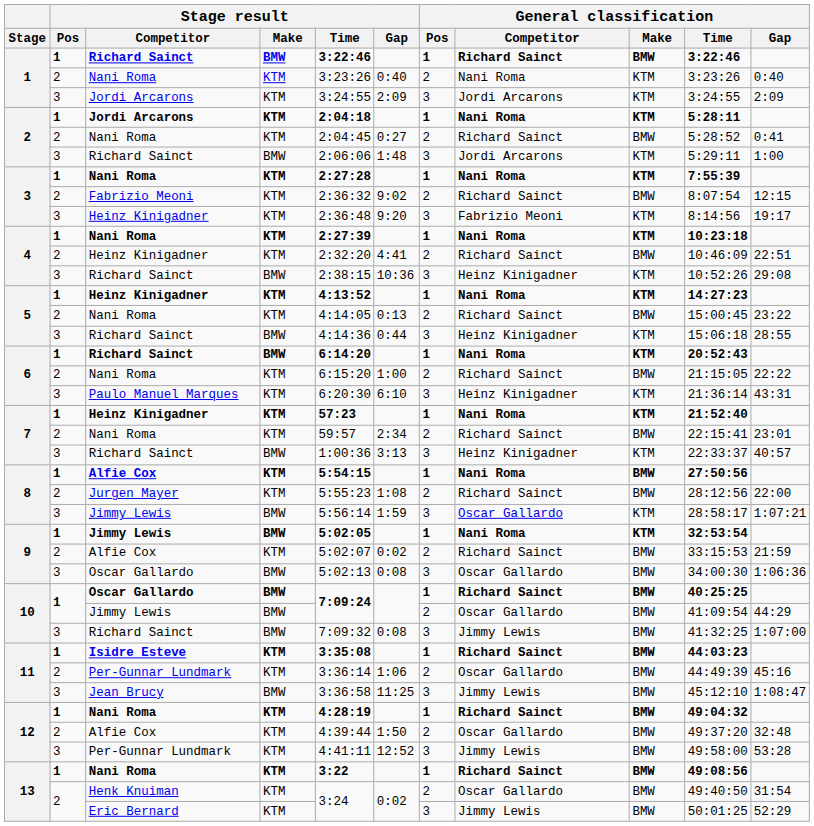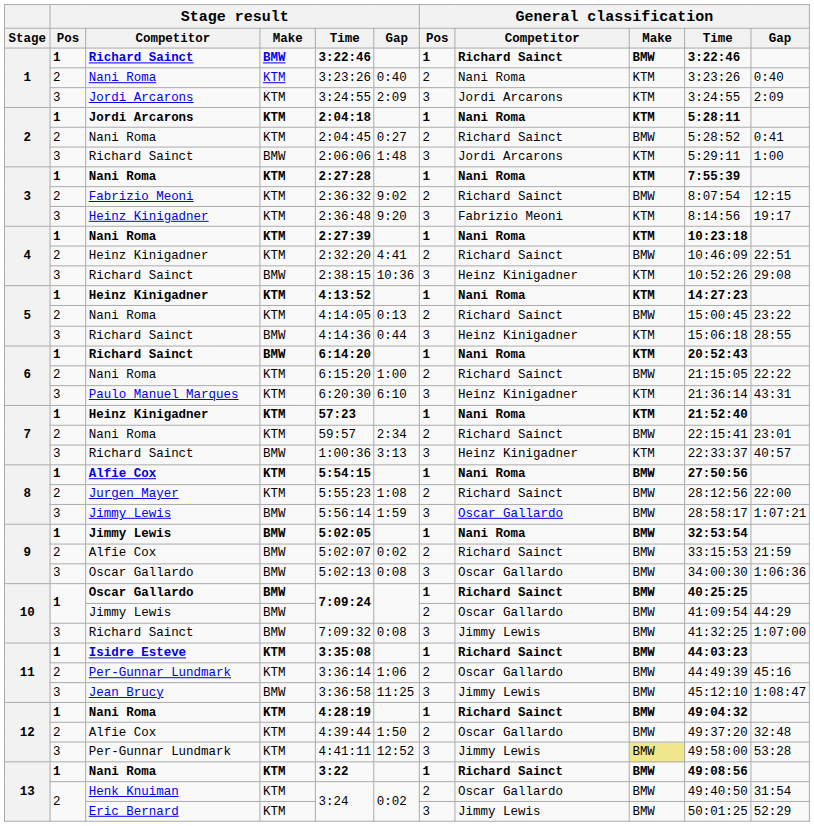8 / Jimmy Lewis | General classification / Make: KTM -> BMW
9 / Jimmy Lewis | General classification / Make: KTM -> BMW
9 / Alfie Cox | Stage result / Make: KTM -> BMW
12 / Per-Gunnar Lundmark | General classification / Make: no background -> khaki background
